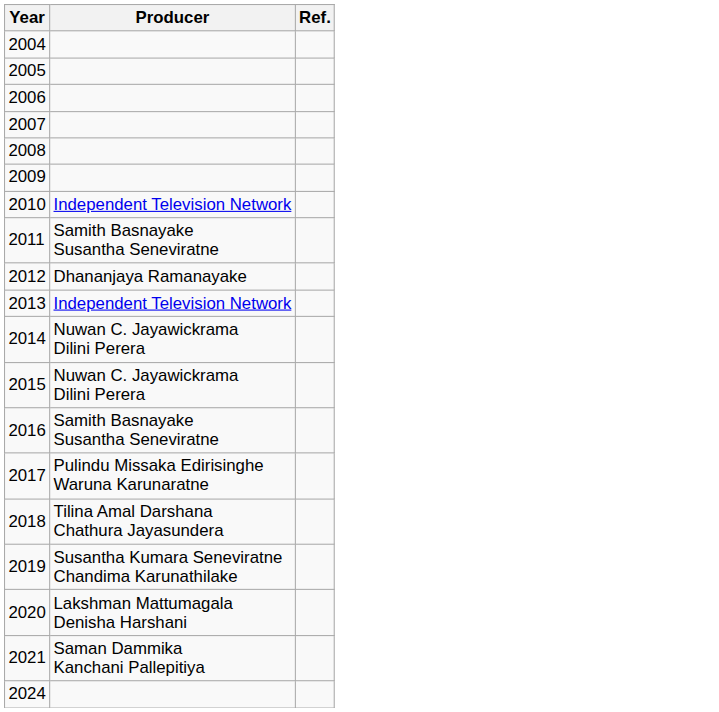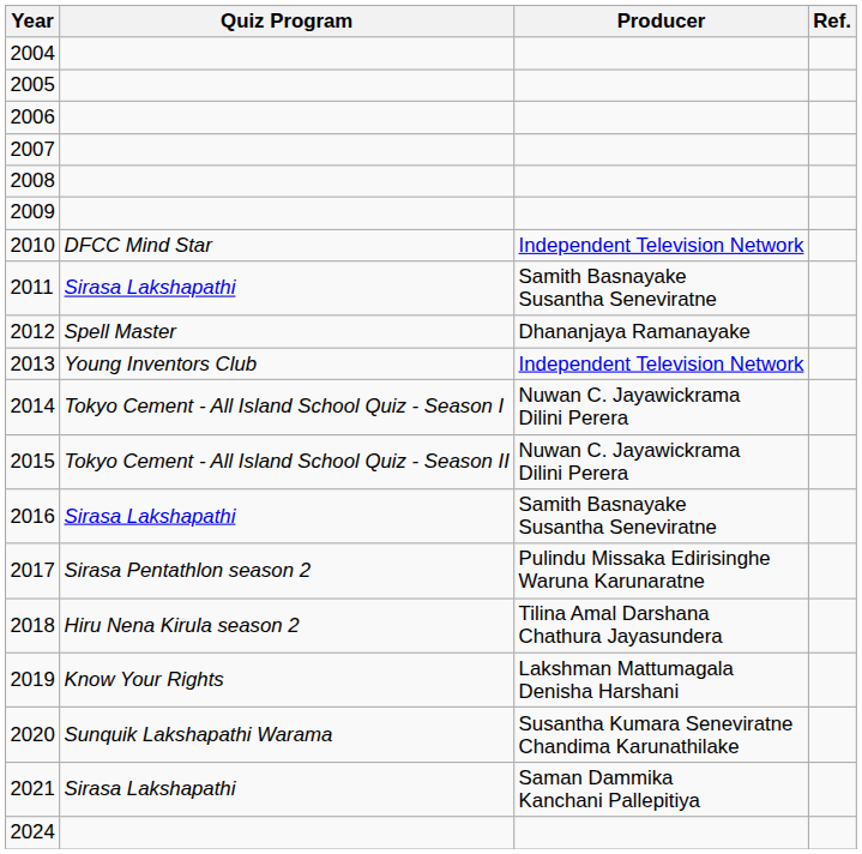+ column: Quiz Program | DFCC Mind Star | Sirasa Lakshapathi | Spell Master | Young Inventors Club | Tokyo Cement - All Island School Quiz - Season I | Tokyo Cement - All Island School Quiz - Season II | Sirasa Lakshapathi | Sirasa Pentathlon season 2 | Hiru Nena Kirula season 2 | Know Your Rights | Sunquik Lakshapathi Warama | Sirasa Lakshapathi
2019 | Producer: Susantha Kumara Seneviratne Chandima Karunathilake -> Lakshman Mattumagala Denisha Harshani
2020 | Producer: Lakshman Mattumagala Denisha Harshani -> Susantha Kumara Seneviratne Chandima Karunathilake
